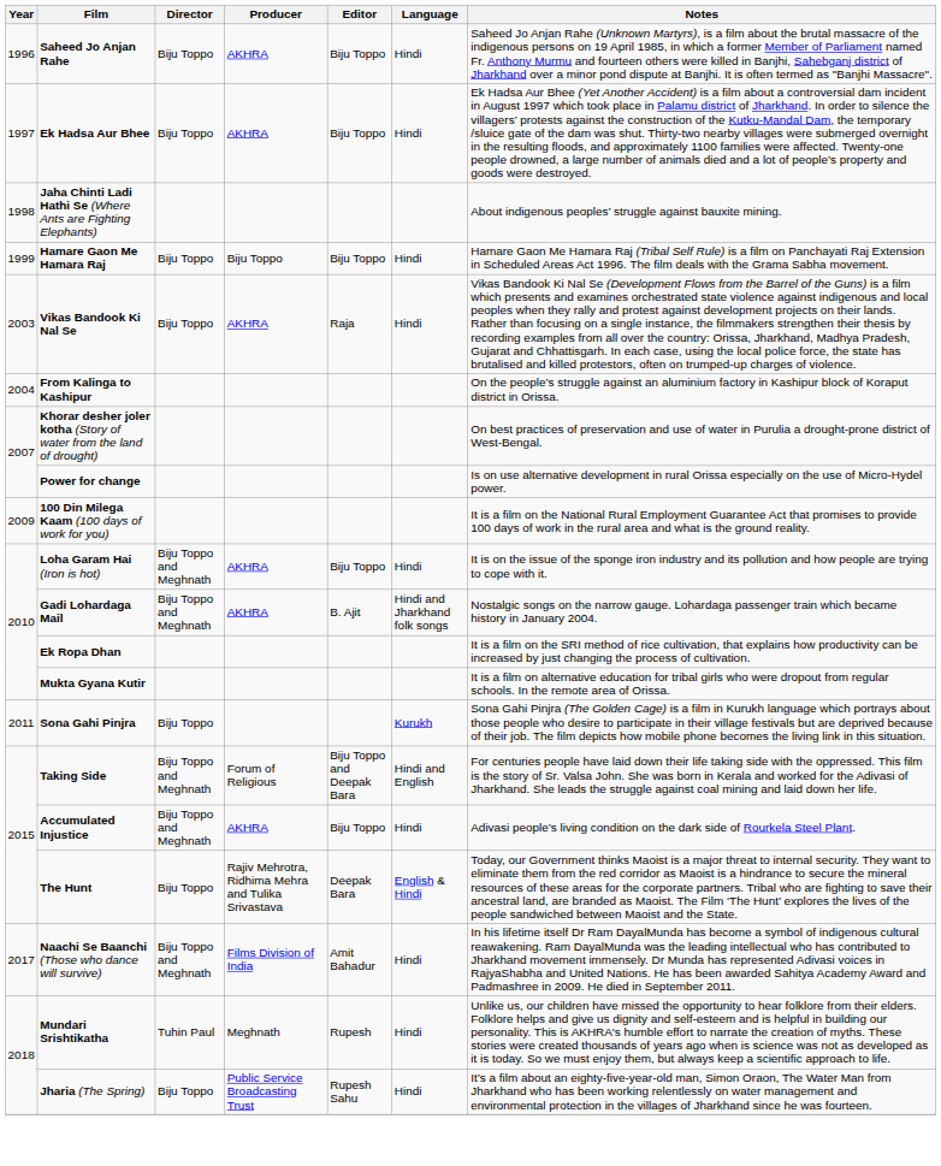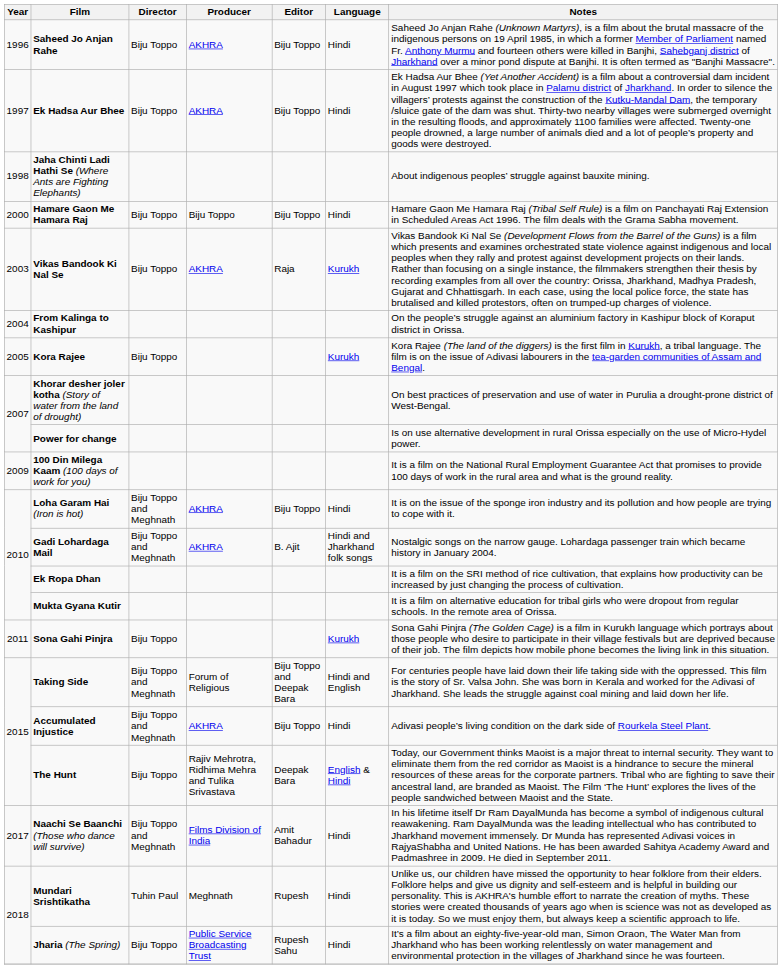Hamare Gaon Me Hamara Raj | Year: 1999 -> 2000
Vikas Bandook Ki Nal Se | Language: Hindi -> Kurukh
+ row: 2005 | Kora Rajee | Biju Toppo | Kurukh | Kora Rajee (The land of the diggers) is the first film in Kurukh, a tribal language. The film is on the issue of Adivasi labourers in the tea-garden communities of Assam and Bengal.
